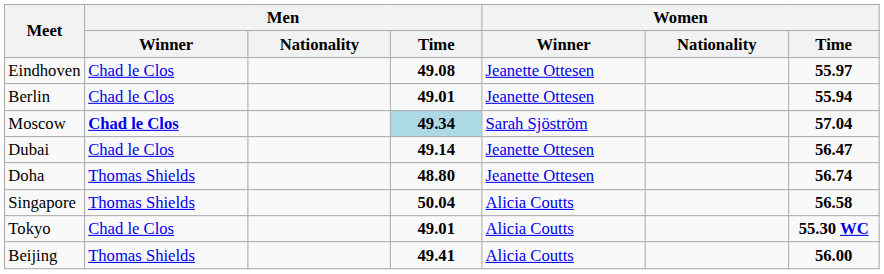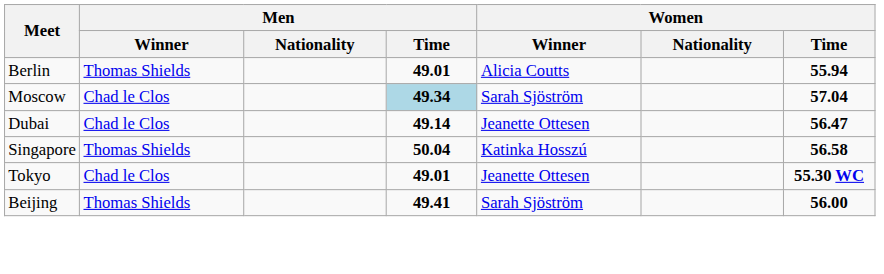- row: Eindhoven | Chad le Clos | 49.08 | Jeanette Ottesen | 55.97
Berlin | Men / Winner: Chad le Clos -> Thomas Shields
Berlin | Women / Winner: Jeanette Ottesen -> Alicia Coutts
Moscow | Men / Winner: bold -> normal
- row: Doha | Thomas Shields | 48.80 | Jeanette Ottesen | 56.74
Singapore | Women / Winner: Alicia Coutts -> Katinka Hosszú
Tokyo | Women / Winner: Alicia Coutts -> Jeanette Ottesen
Beijing | Women / Winner: Alicia Coutts -> Sarah Sjöström
